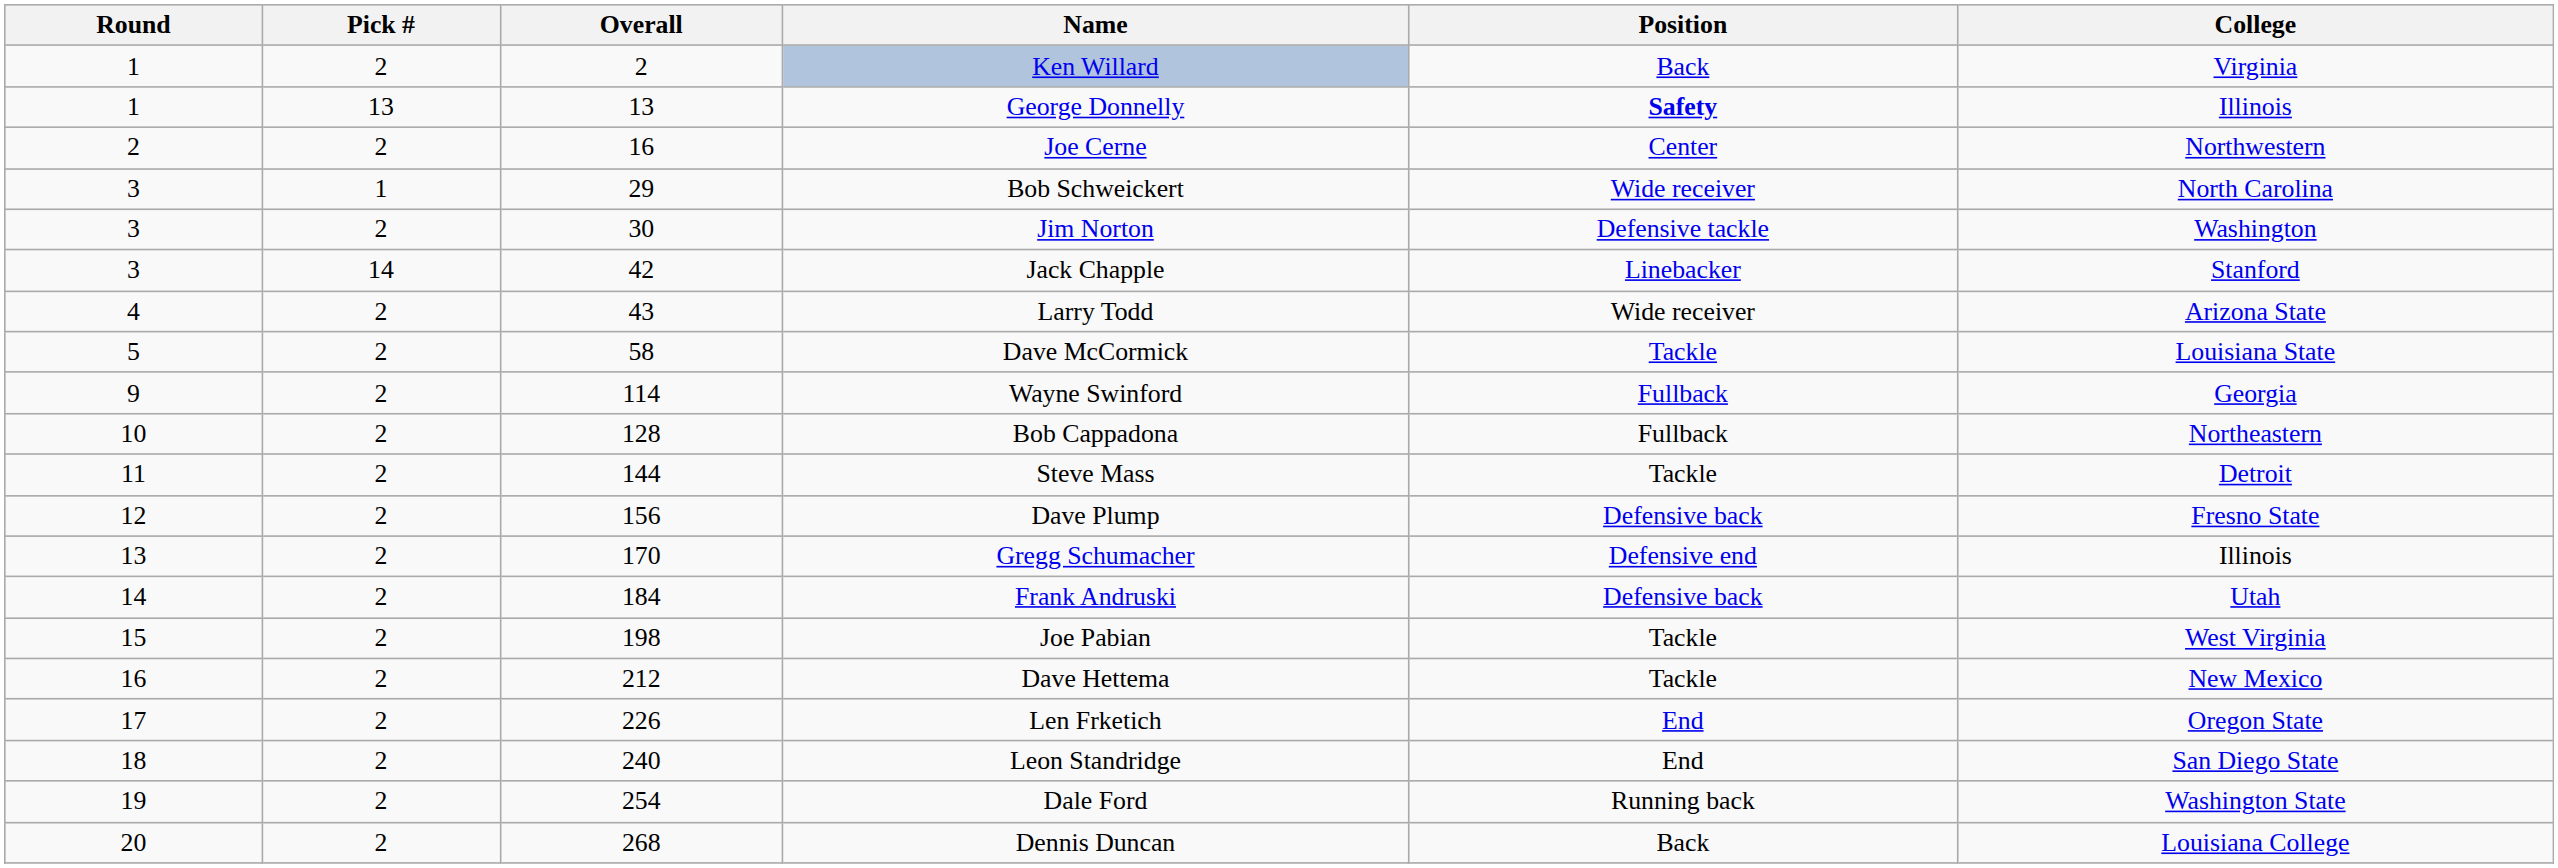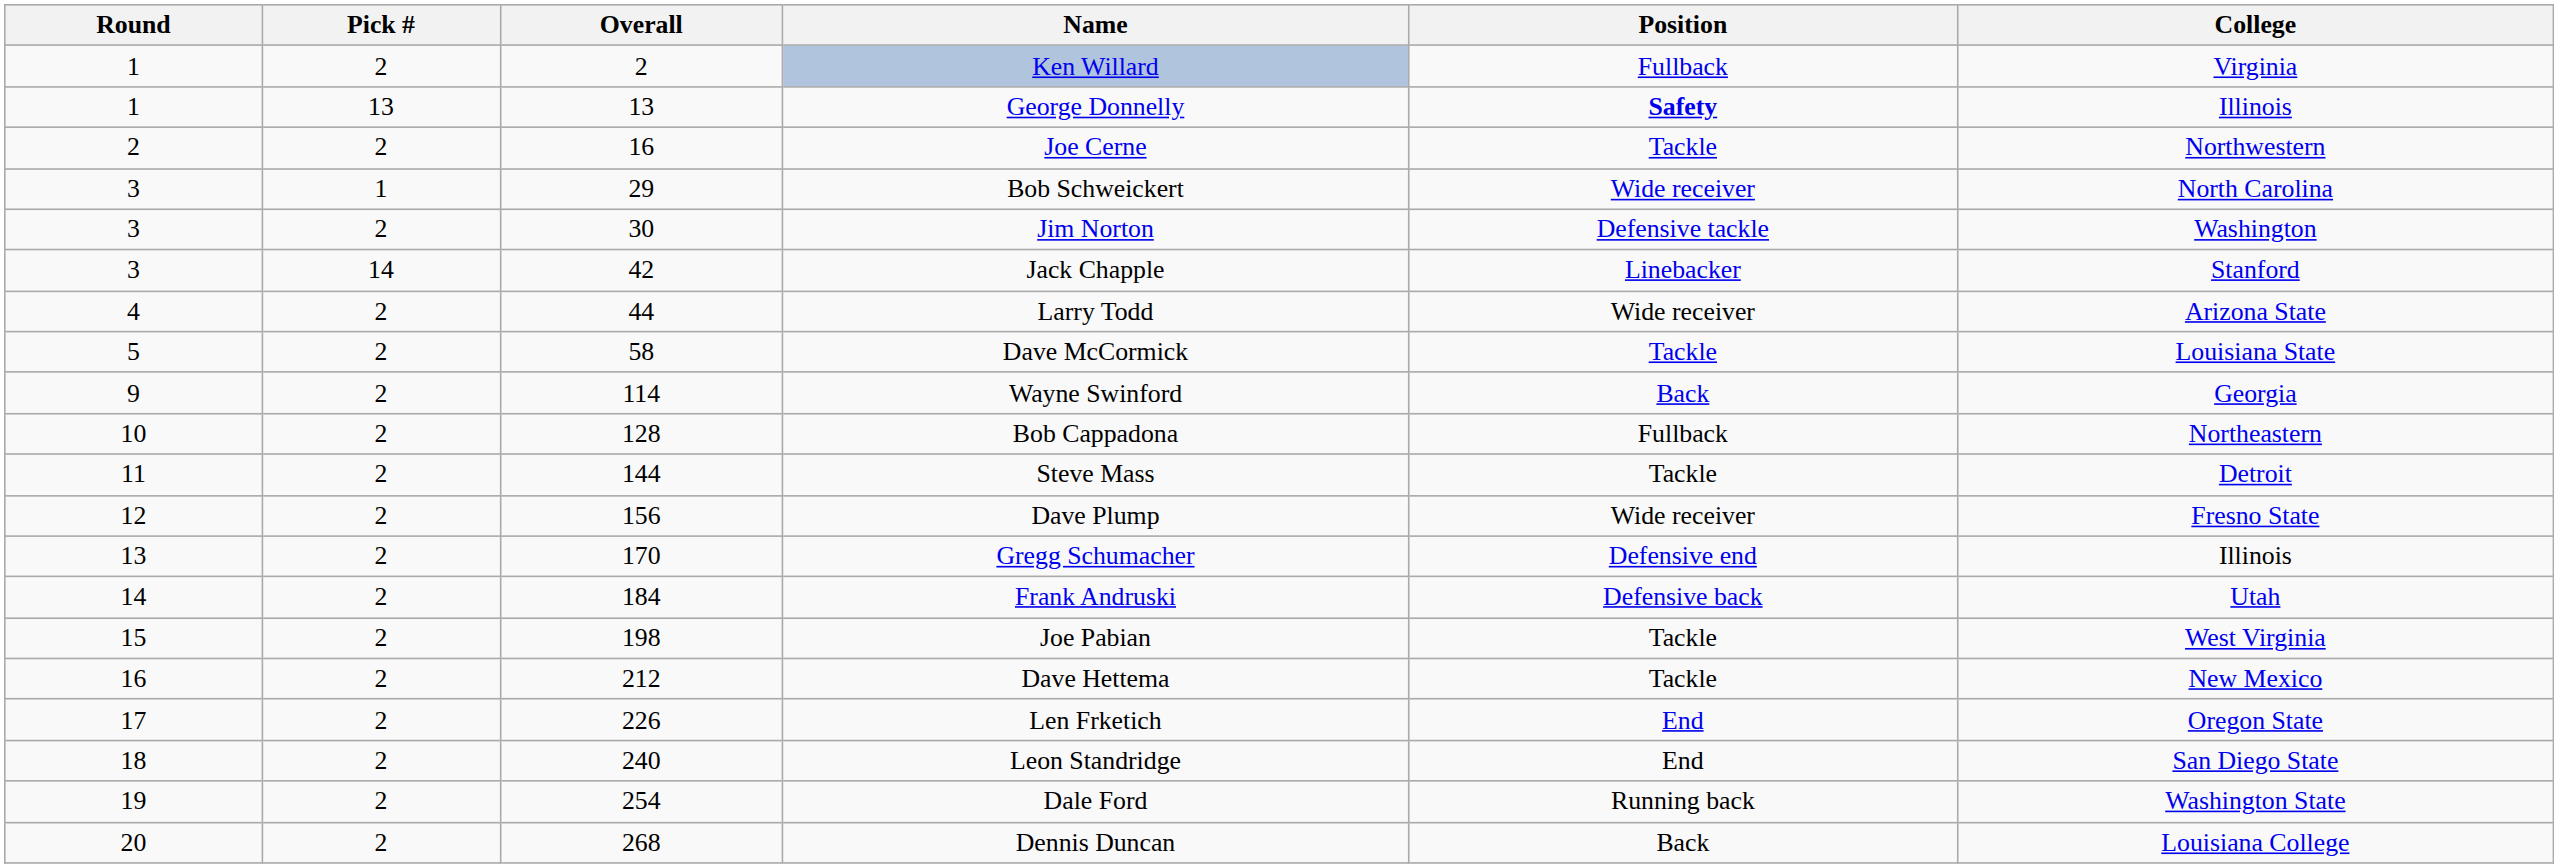Ken Willard | Position: Back -> Fullback
Joe Cerne | Position: Center -> Tackle
Larry Todd | Overall: 43 -> 44
Wayne Swinford | Position: Fullback -> Back
Dave Plump | Position: Defensive back -> Wide receiver
